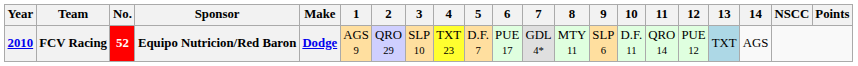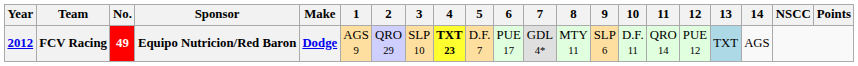FCV Racing | Year: 2010 -> 2012
FCV Racing | No.: 52 -> 49
FCV Racing | 4: normal -> bold
